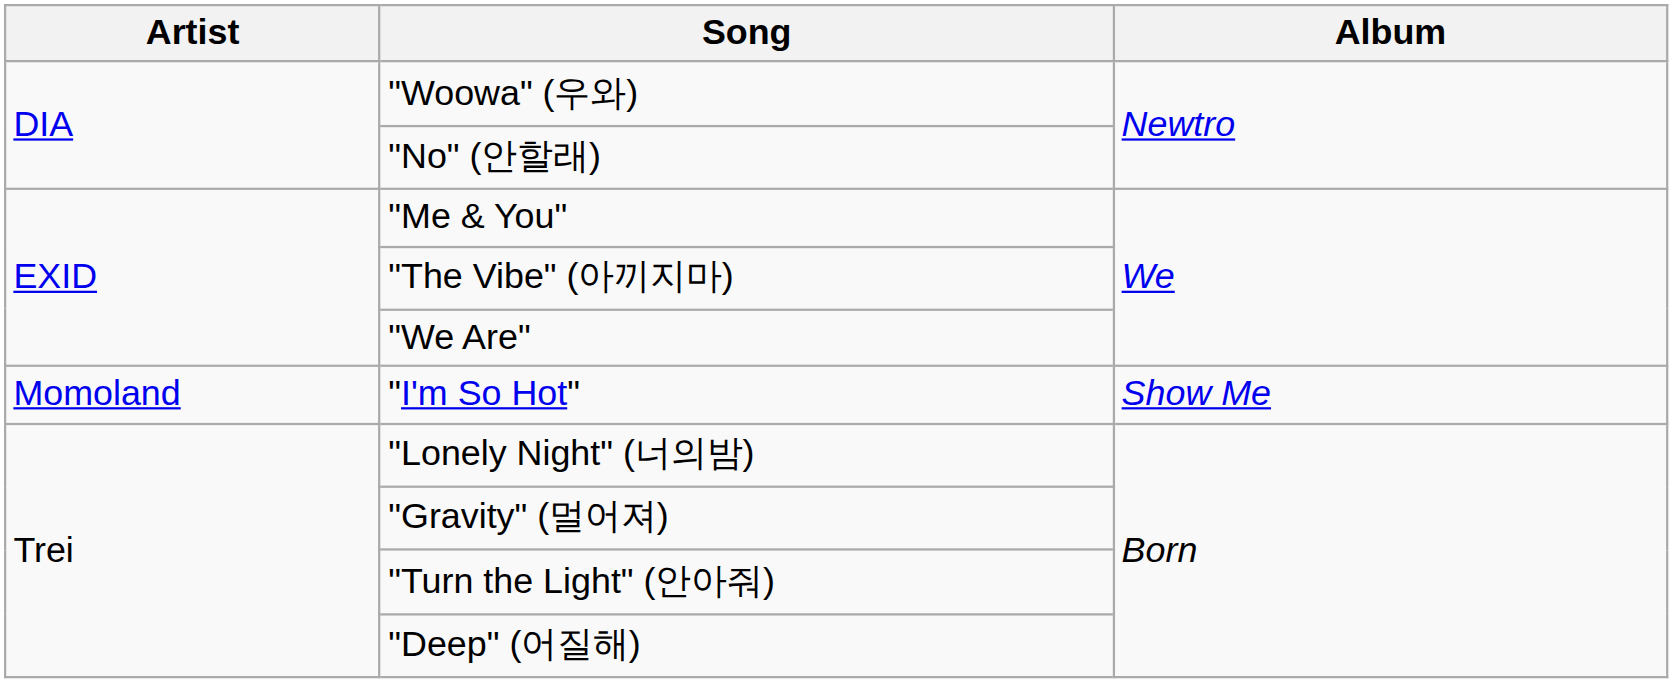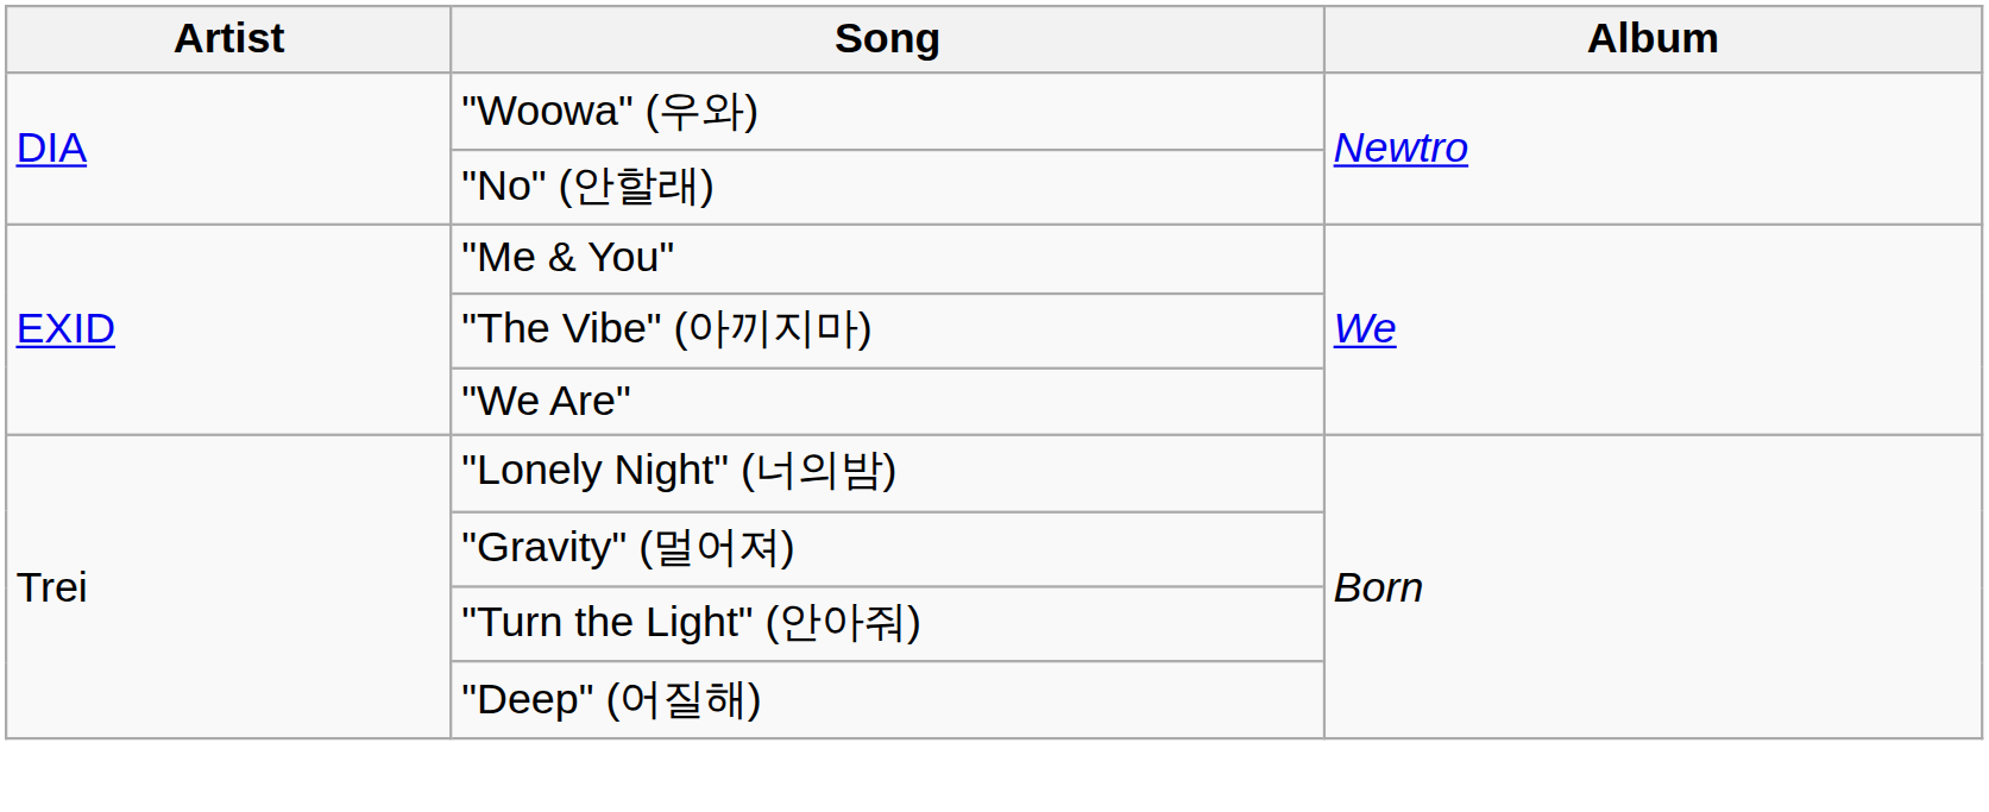- row: Momoland | "I'm So Hot" | Show Me
